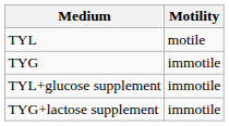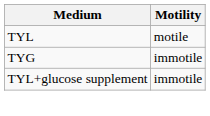- row: TYG+lactose supplement | immotile
